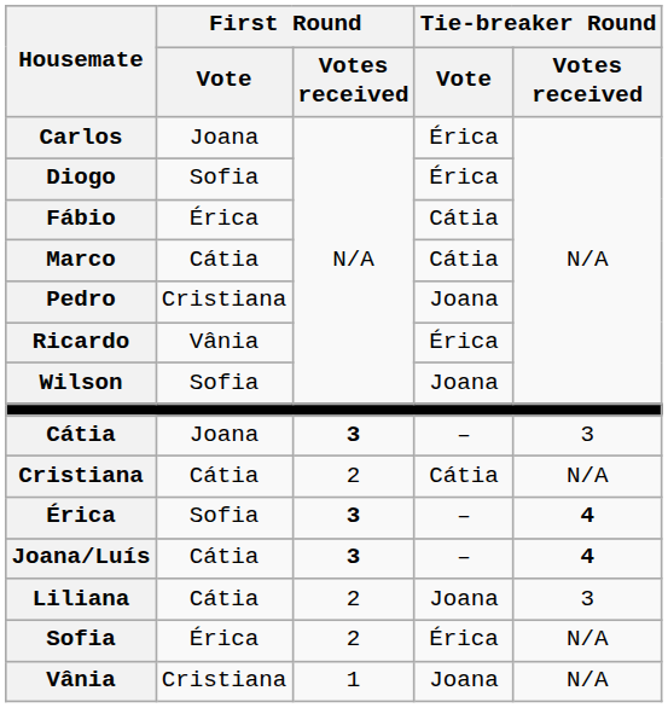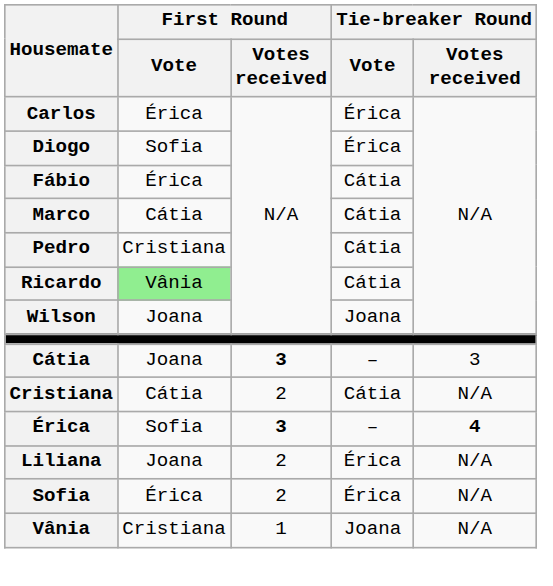Carlos | First Round / Vote: Joana -> Érica
Pedro | Tie-breaker Round / Vote: Joana -> Cátia
Ricardo | First Round / Vote: no background -> lightgreen background
Ricardo | Tie-breaker Round / Vote: Érica -> Cátia
Wilson | First Round / Vote: Sofia -> Joana
- row: Joana/Luís | Cátia | 3 | – | 4
Liliana | First Round / Vote: Cátia -> Joana
Liliana | Tie-breaker Round / Vote: Joana -> Érica
Liliana | Tie-breaker Round / Votes received: 3 -> N/A
